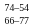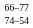rows swapped: 74–54 <-> 66–77
